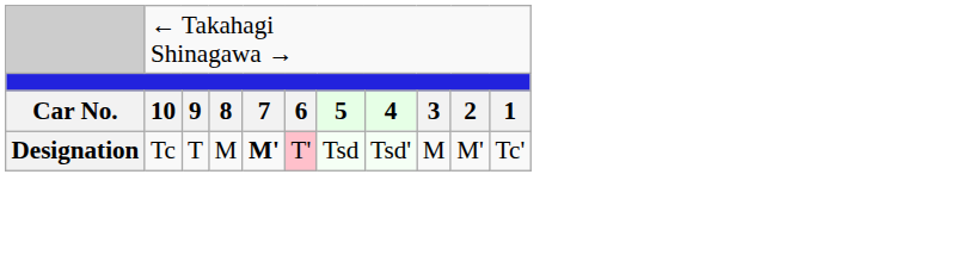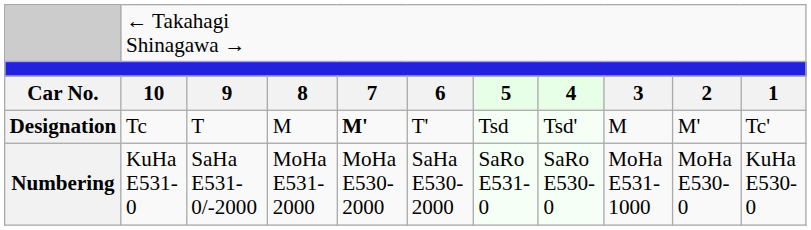Designation | column 6: pink background -> no background
+ row: Numbering | KuHa E531-0 | SaHa E531-0/-2000 | MoHa E531-2000 | MoHa E530-2000 | SaHa E530-2000 | SaRo E531-0 | SaRo E530-0 | MoHa E531-1000 | MoHa E530-0 | KuHa E530-0
